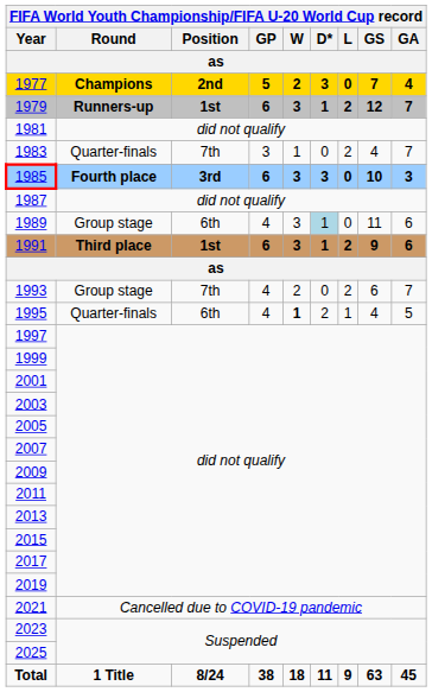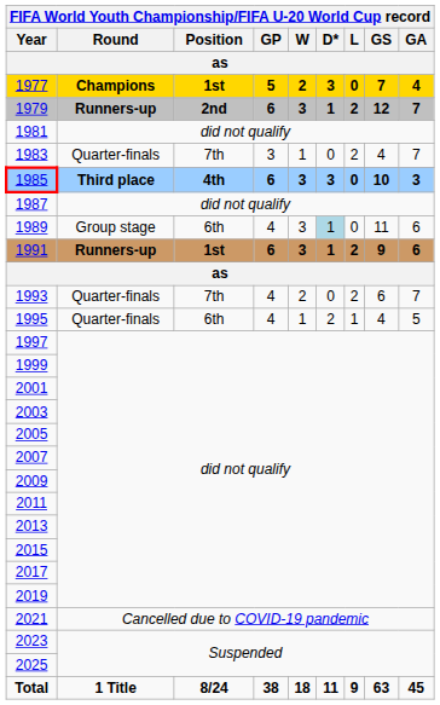1977 | Position: 2nd -> 1st
1979 | Position: 1st -> 2nd
1985 | Round: Fourth place -> Third place
1985 | Position: 3rd -> 4th
1991 | Round: Third place -> Runners-up
1993 | Round: Group stage -> Quarter-finals
1995 | W: bold -> normal
